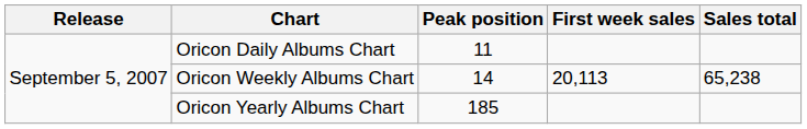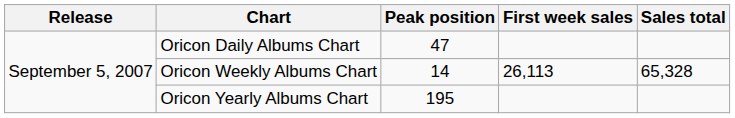Oricon Daily Albums Chart | Peak position: 11 -> 47
Oricon Weekly Albums Chart | First week sales: 20,113 -> 26,113
Oricon Weekly Albums Chart | Sales total: 65,238 -> 65,328
Oricon Yearly Albums Chart | Peak position: 185 -> 195
